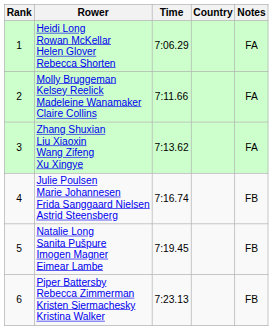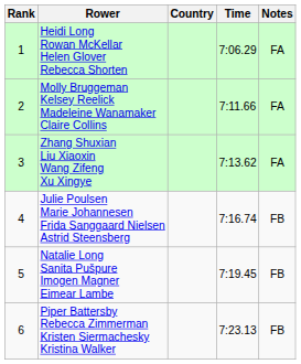columns swapped: Country <-> Time
